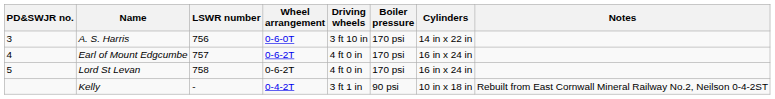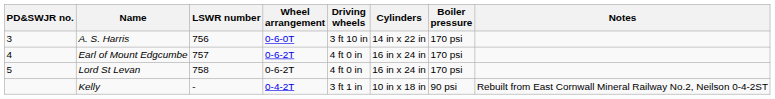columns swapped: Cylinders <-> Boiler pressure
